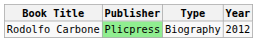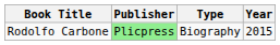Rodolfo Carbone | Year: 2012 -> 2015
